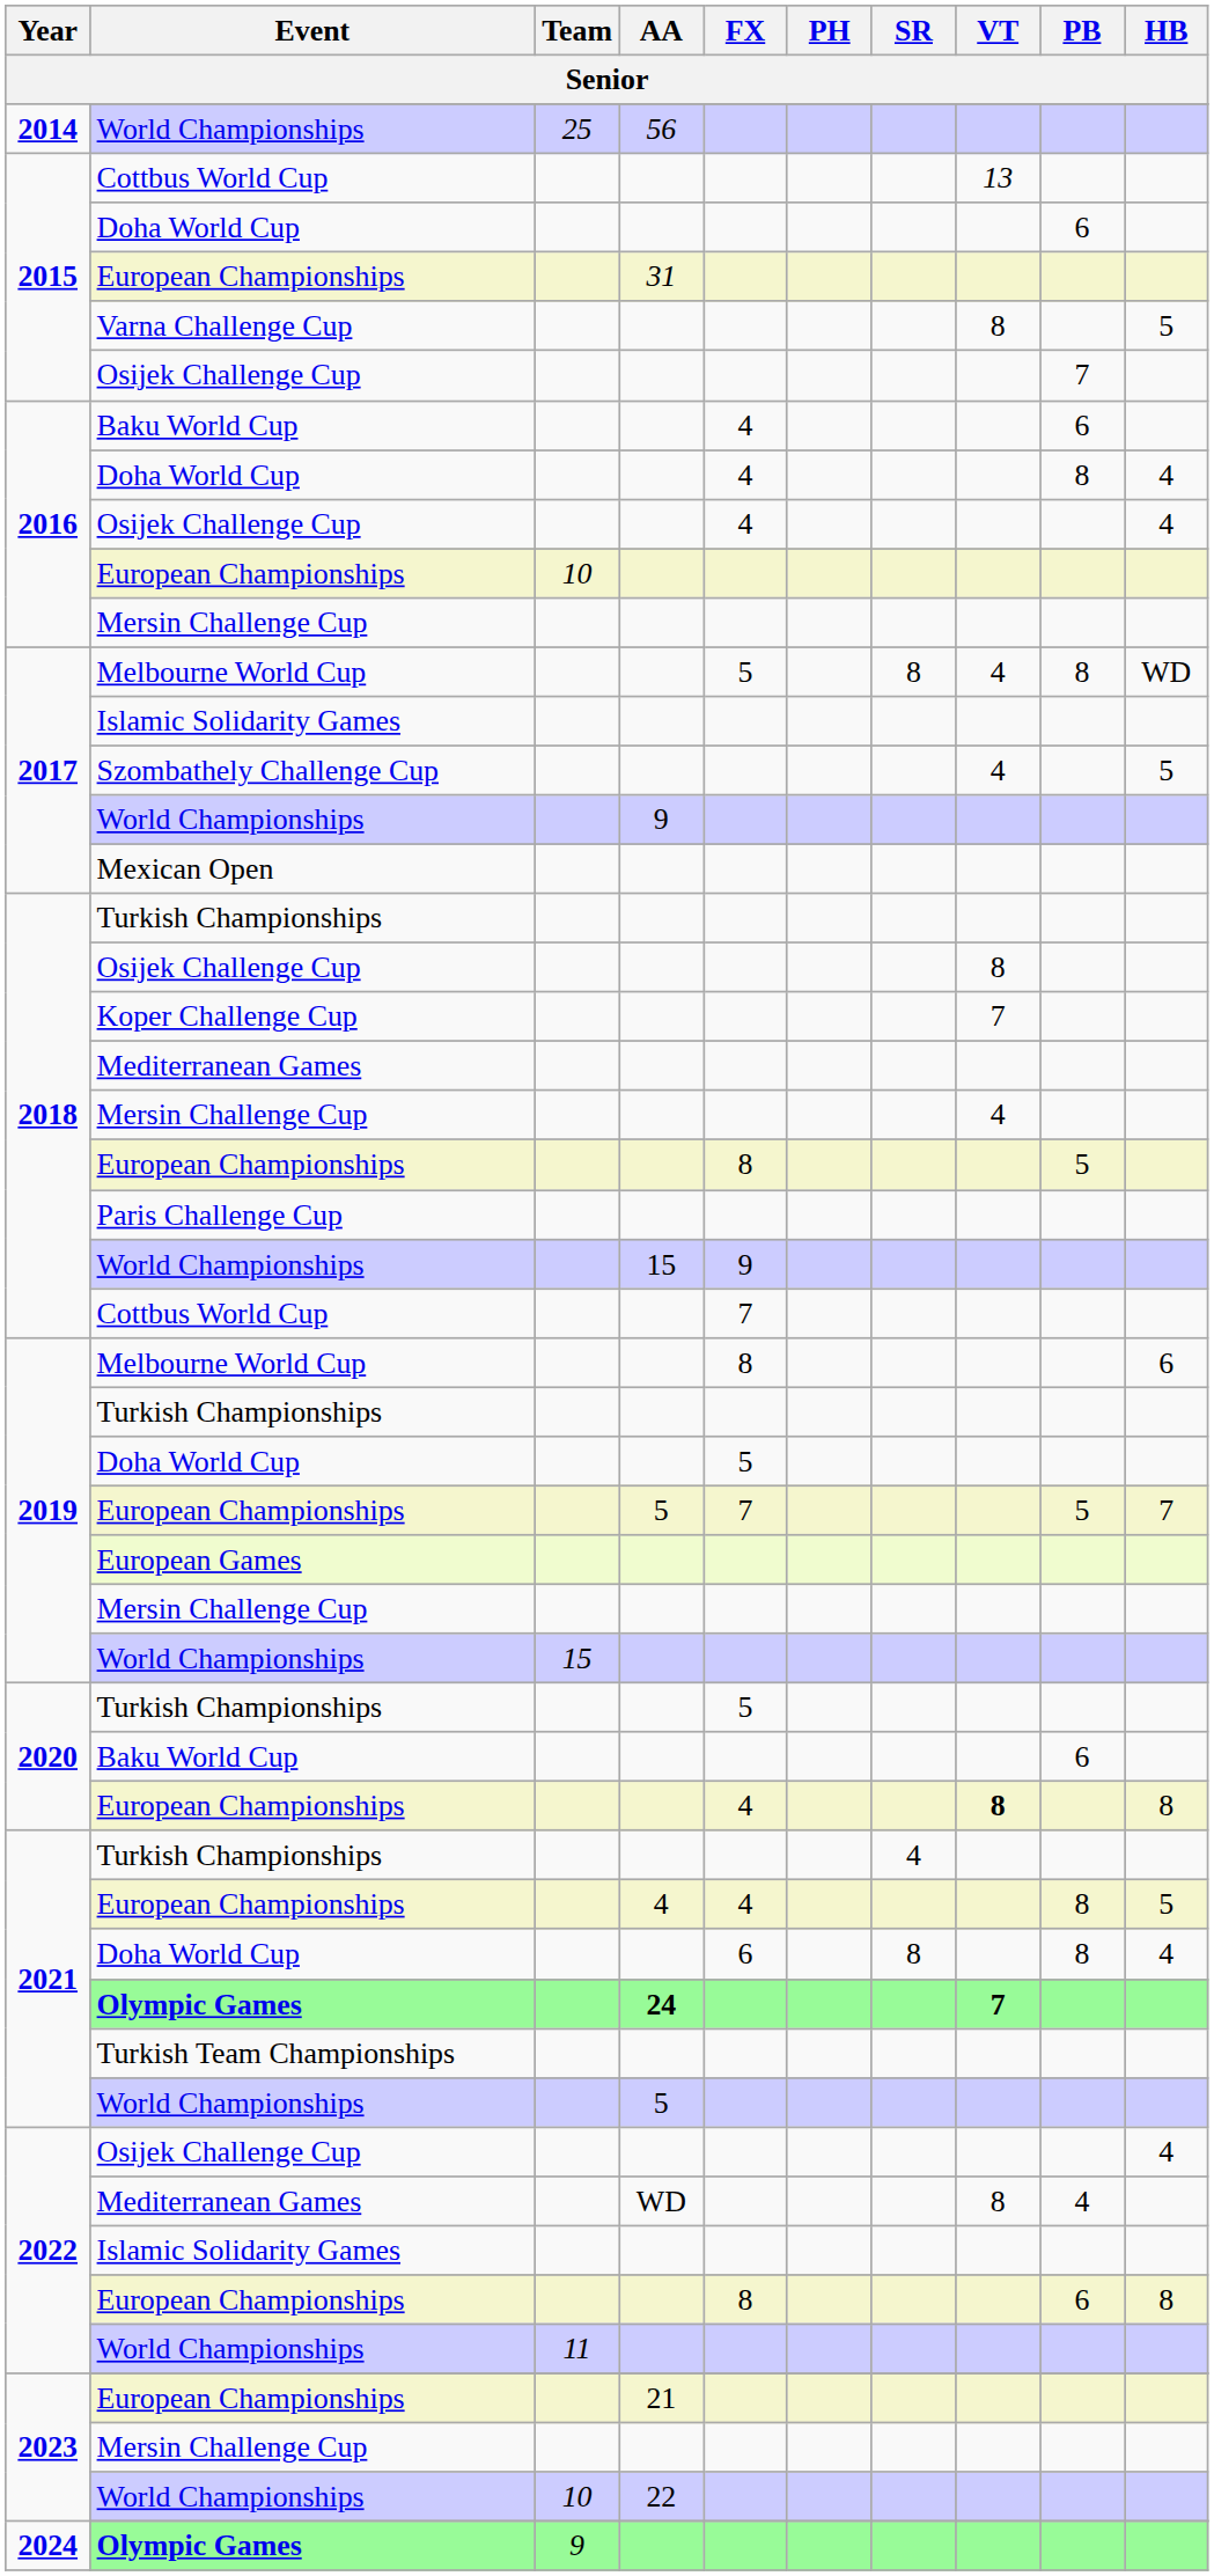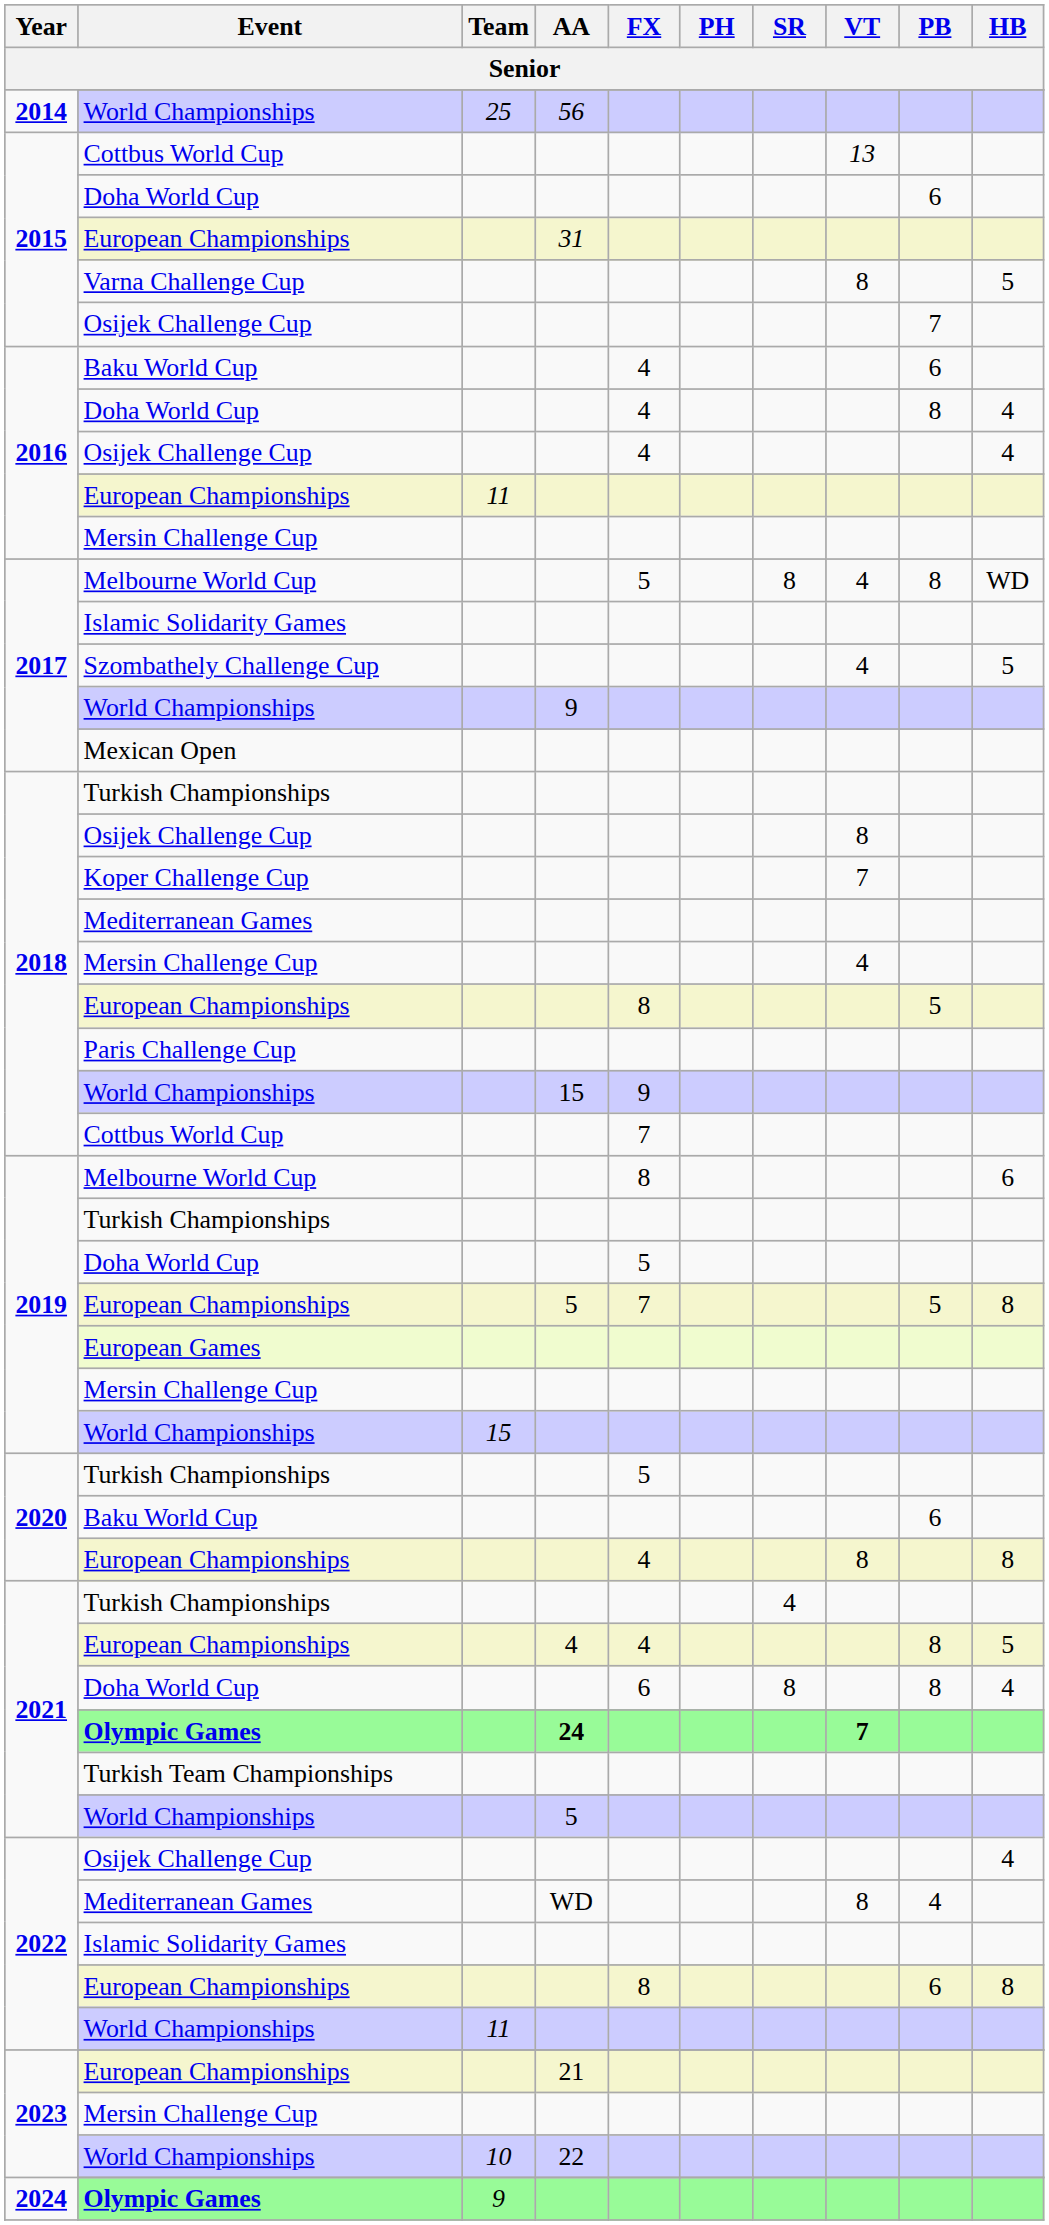2016 / European Championships | Team: 10 -> 11
2019 / European Championships | HB: 7 -> 8
2020 / European Championships | VT: bold -> normal
